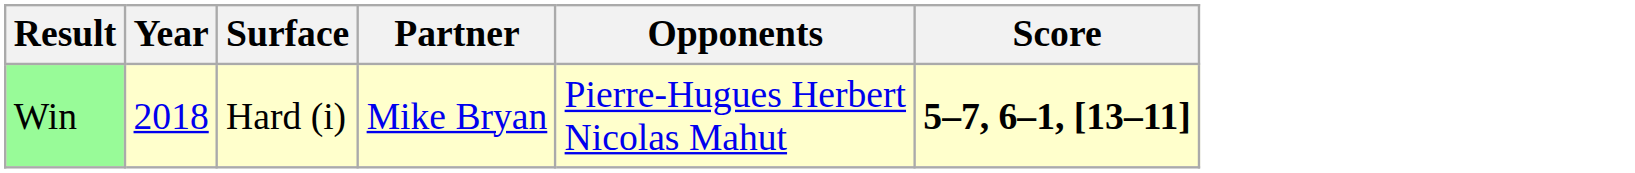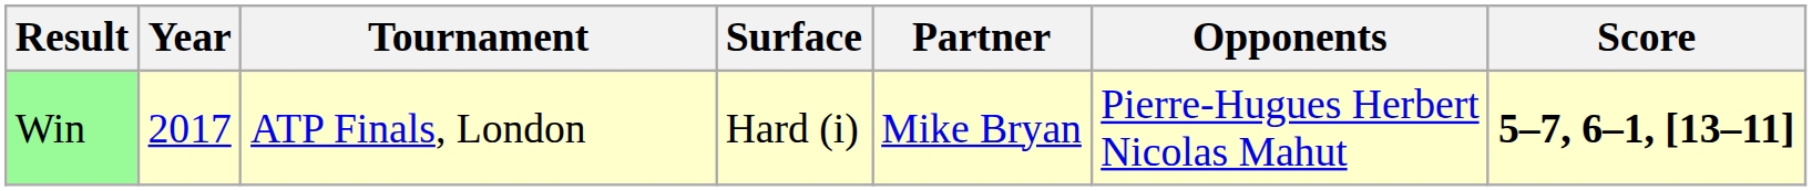+ column: Tournament | ATP Finals, London
Win | Year: 2018 -> 2017
